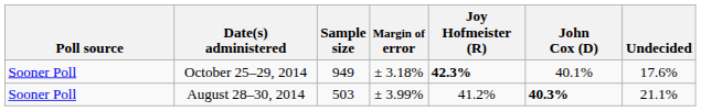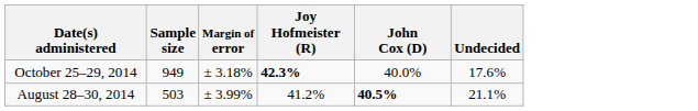- column: Poll source | Sooner Poll | Sooner Poll
October 25–29, 2014 | John Cox (D): 40.1% -> 40.0%
August 28–30, 2014 | John Cox (D): 40.3% -> 40.5%
